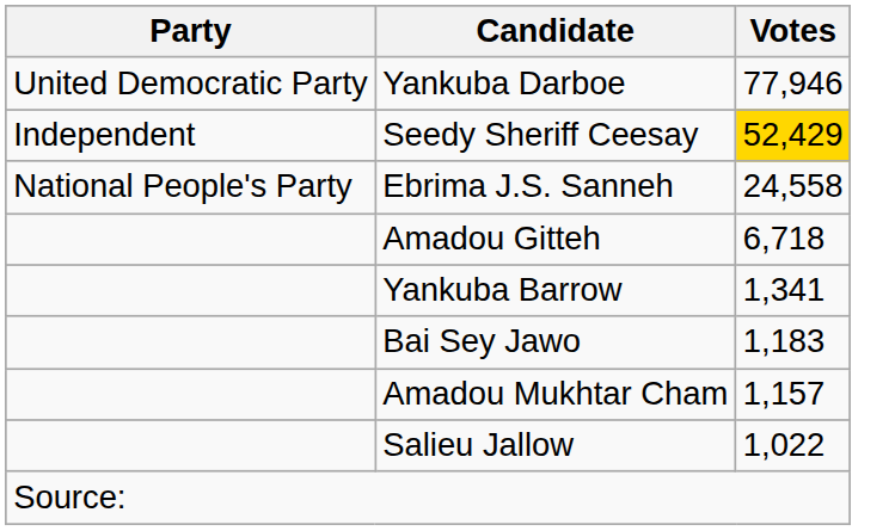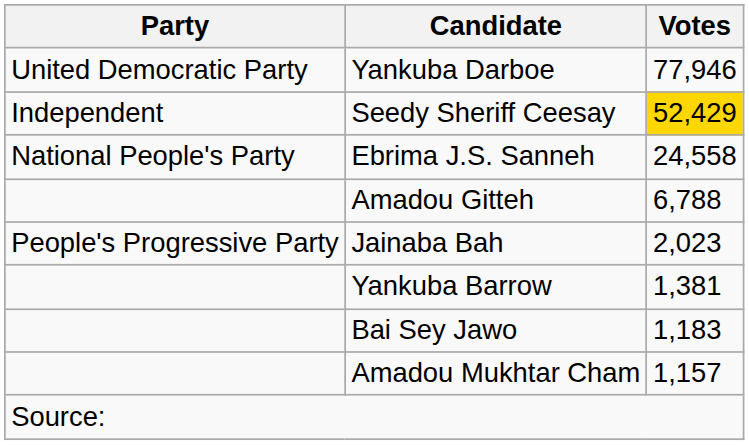Amadou Gitteh | Votes: 6,718 -> 6,788
+ row: People's Progressive Party | Jainaba Bah | 2,023
Yankuba Barrow | Votes: 1,341 -> 1,381
- row: Salieu Jallow | 1,022
